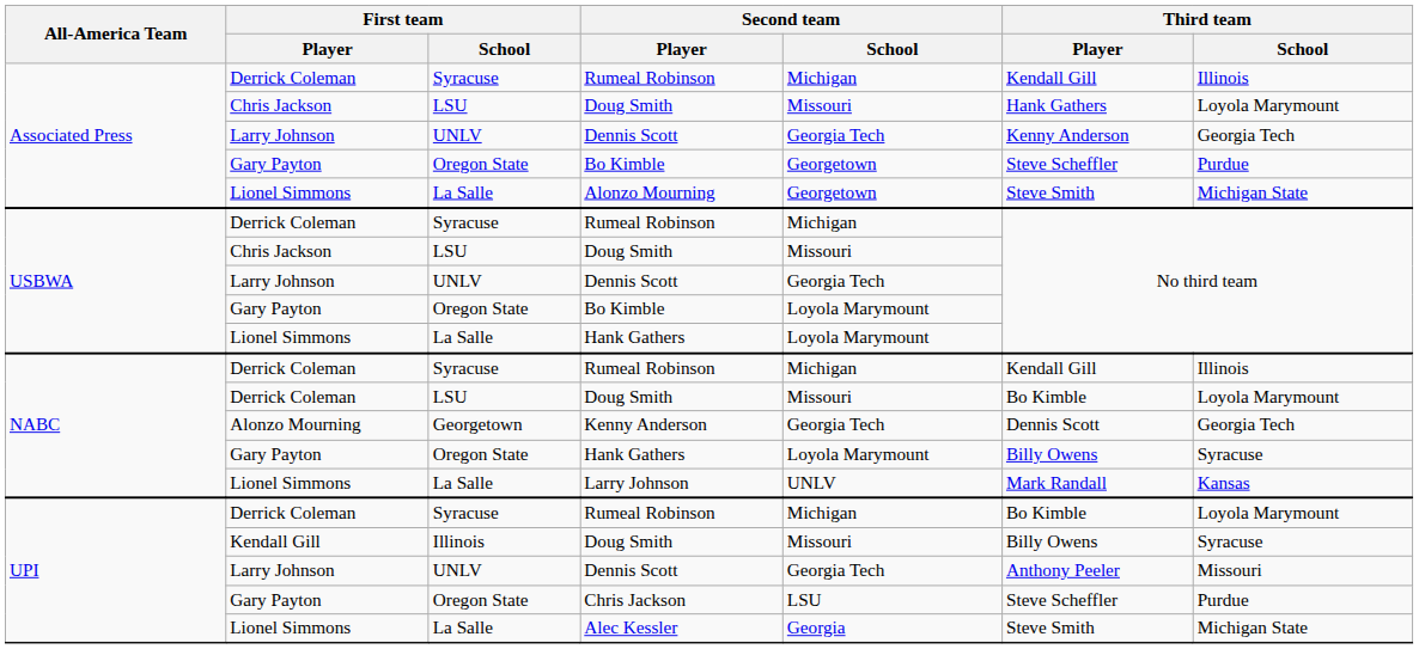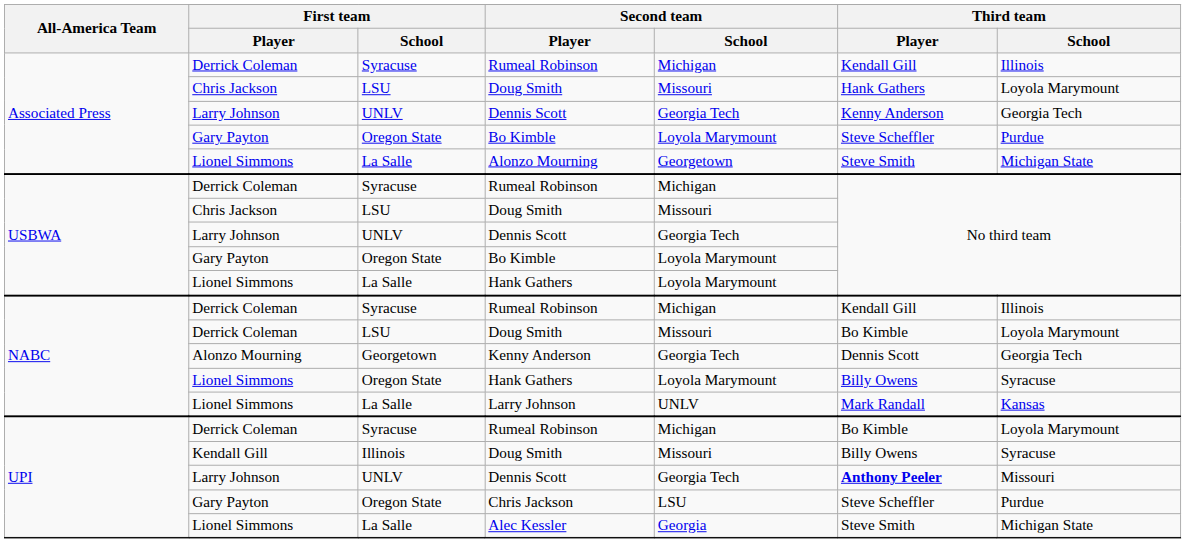Associated Press / Bo Kimble | Second team / School: Georgetown -> Loyola Marymount
NABC / Hank Gathers | First team / Player: Gary Payton -> Lionel Simmons
UPI / Dennis Scott | Third team / Player: normal -> bold
